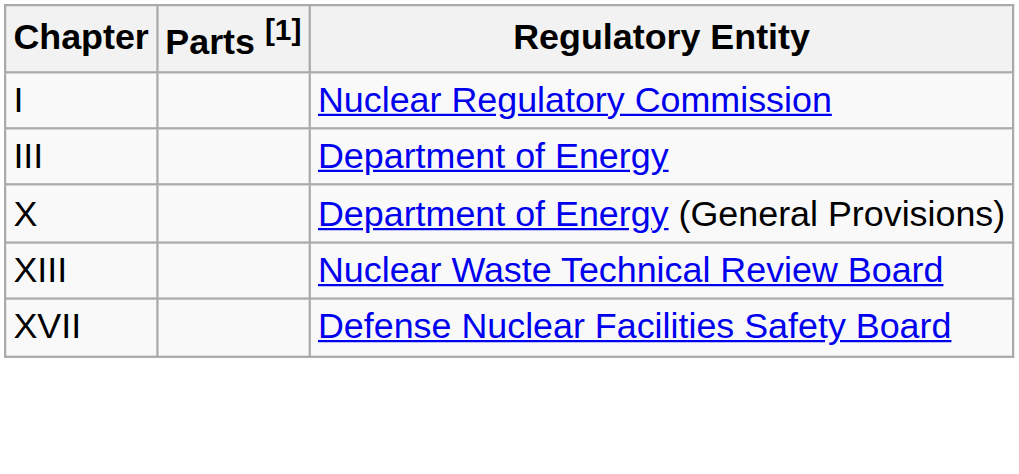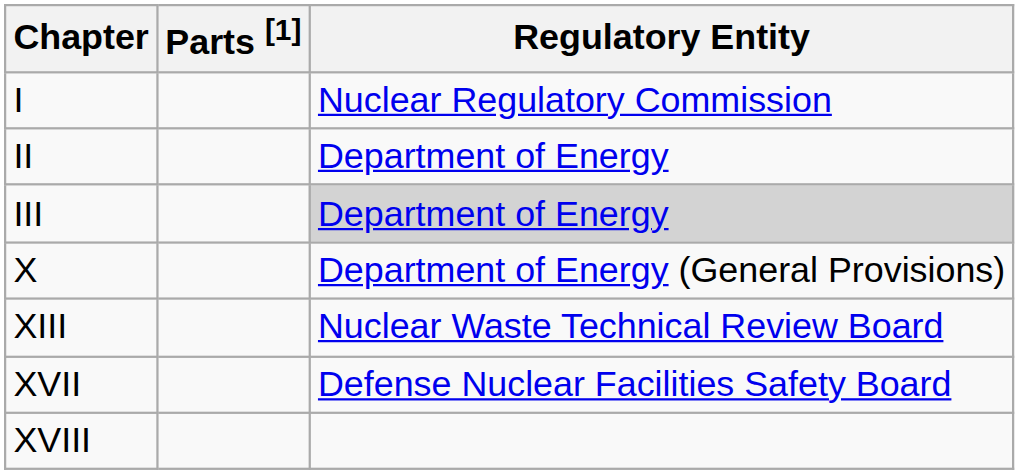+ row: II | Department of Energy
III | Regulatory Entity: no background -> lightgrey background
+ row: XVIII
